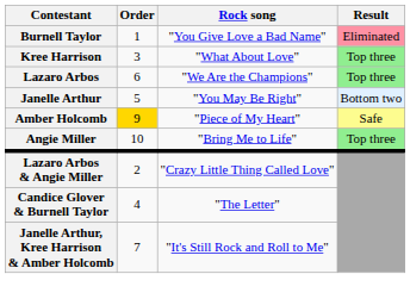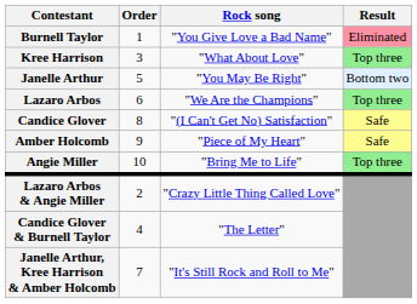rows swapped: Janelle Arthur <-> Lazaro Arbos
+ row: Candice Glover | 8 | "(I Can't Get No) Satisfaction" | Safe
Amber Holcomb | Order: gold background -> no background
